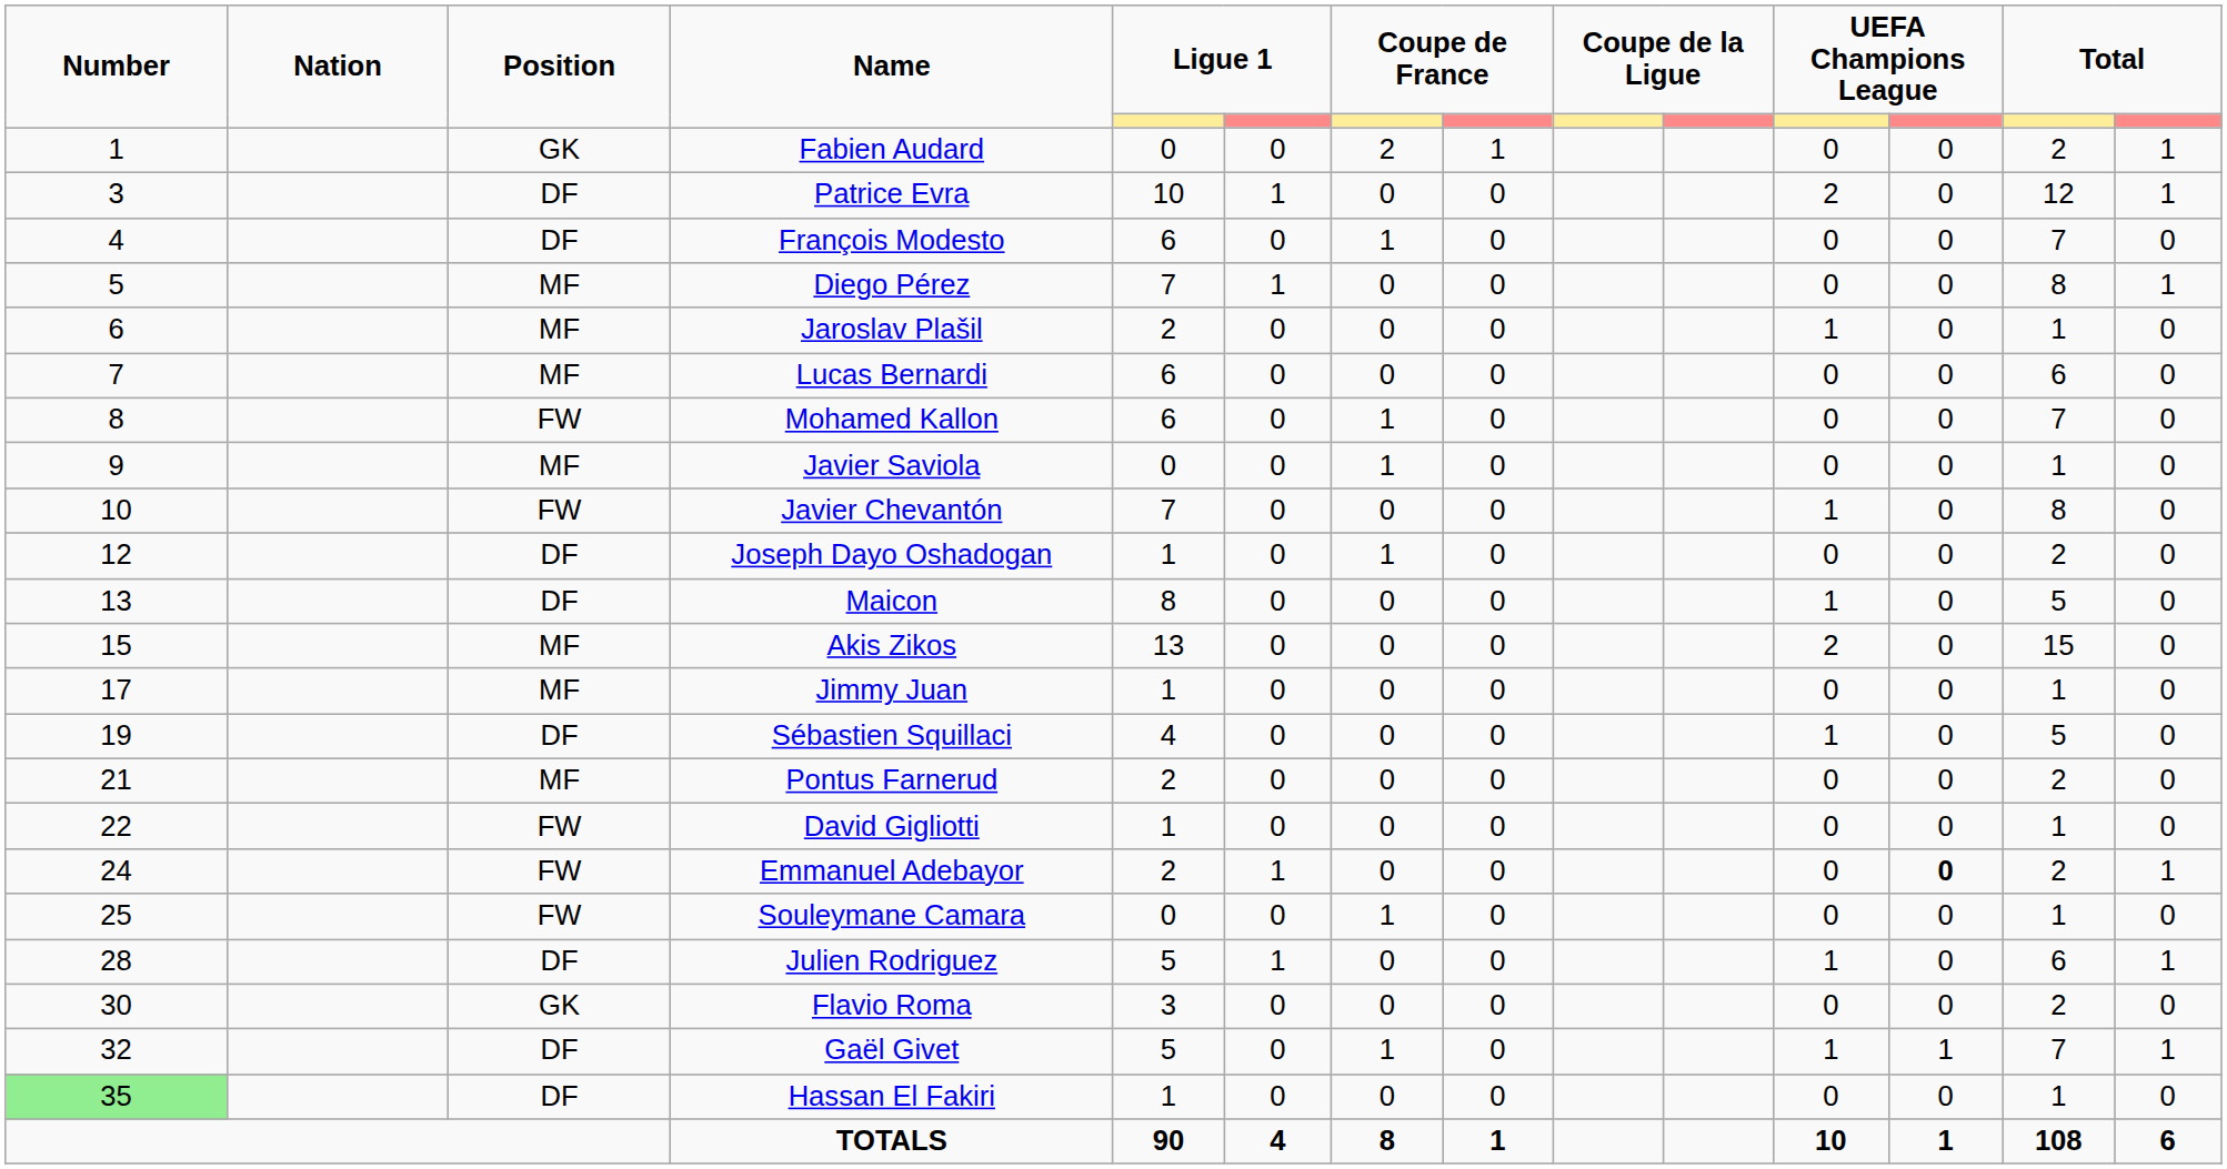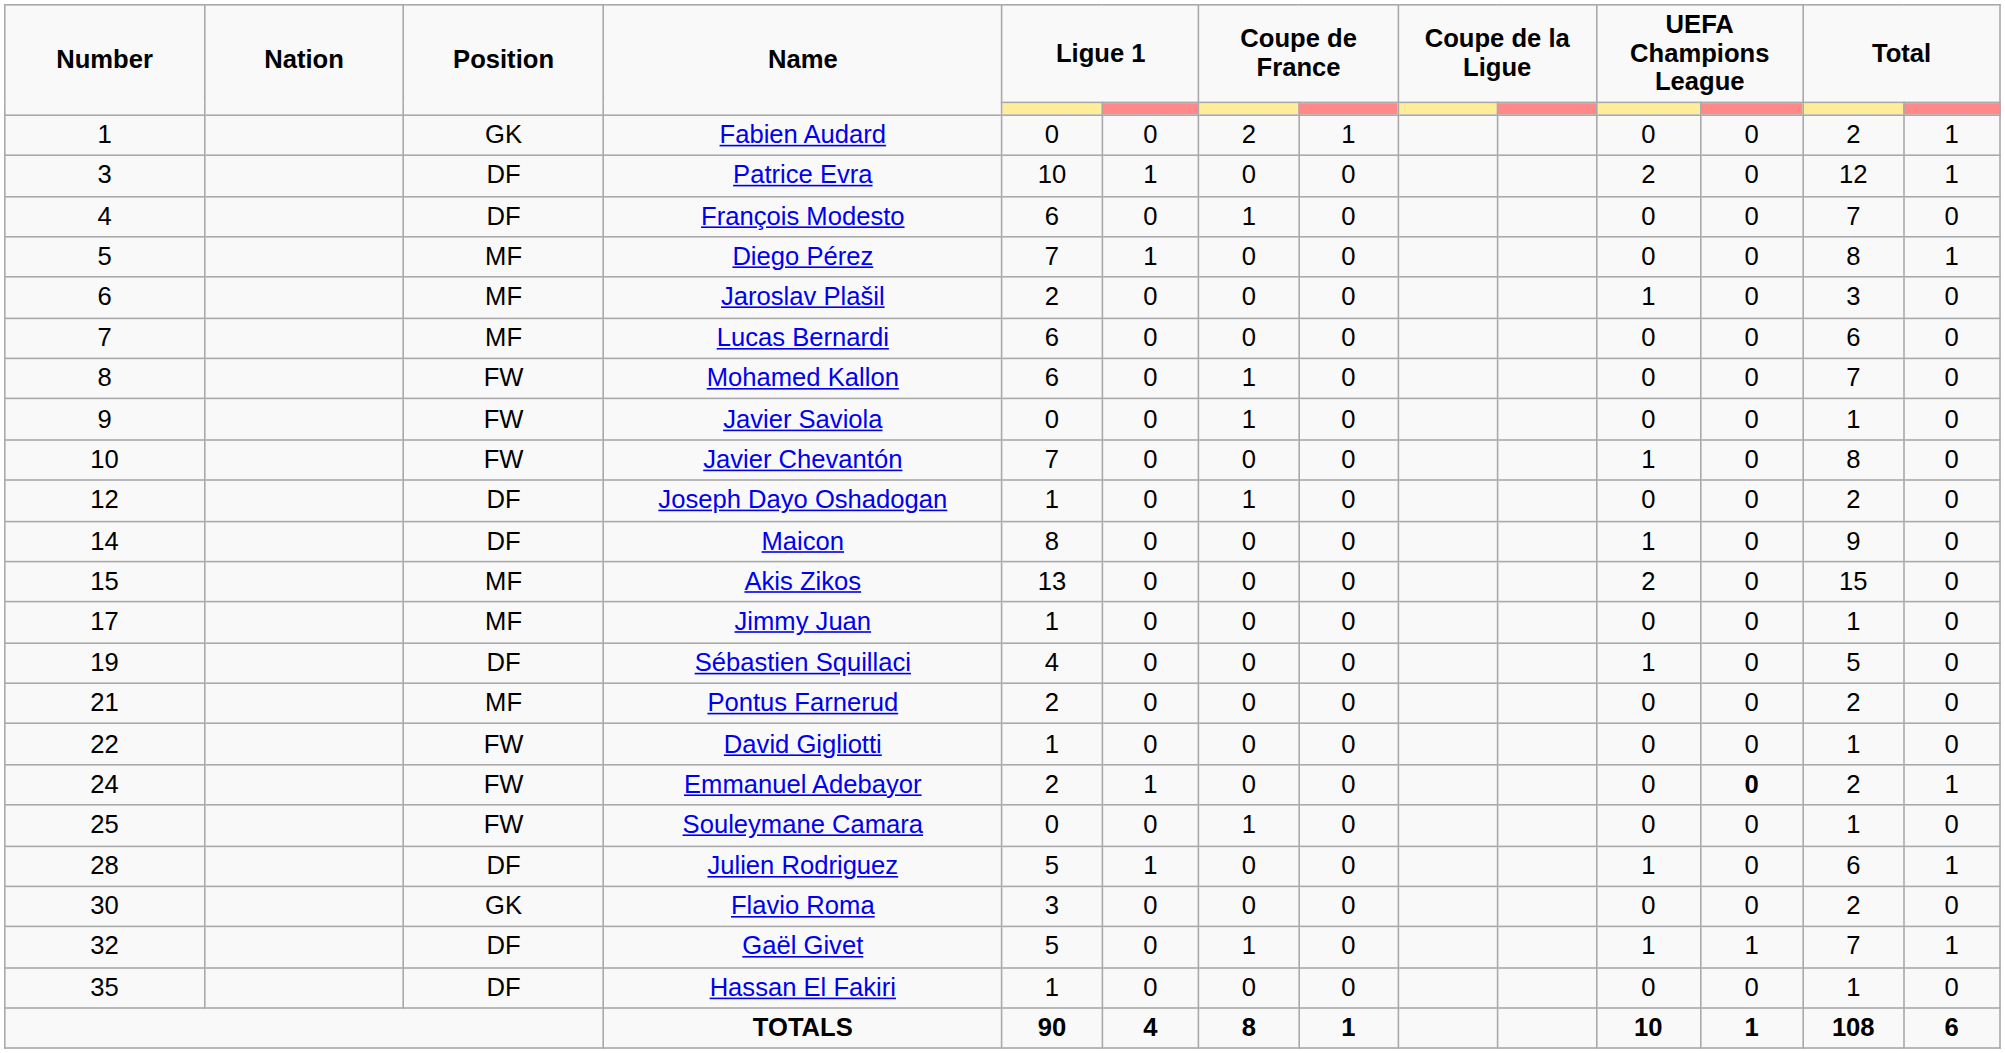Jaroslav Plašil | column 13: 1 -> 3
Javier Saviola | Position: MF -> FW
Maicon | Number: 13 -> 14
Maicon | column 13: 5 -> 9
Hassan El Fakiri | Number: lightgreen background -> no background
